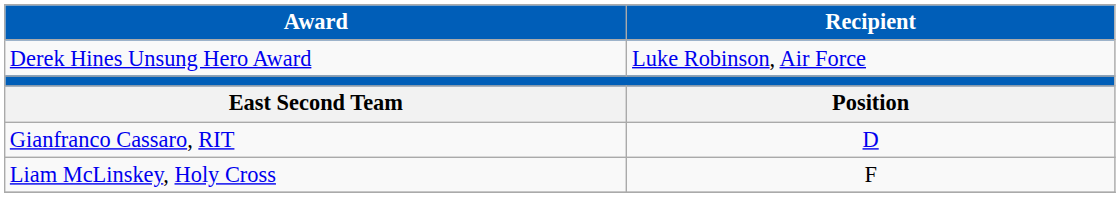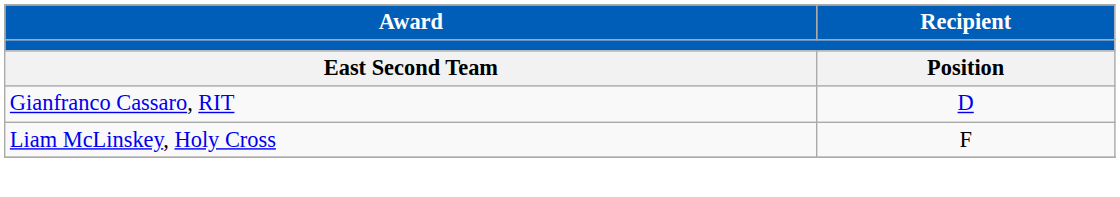- row: Derek Hines Unsung Hero Award | Luke Robinson, Air Force
